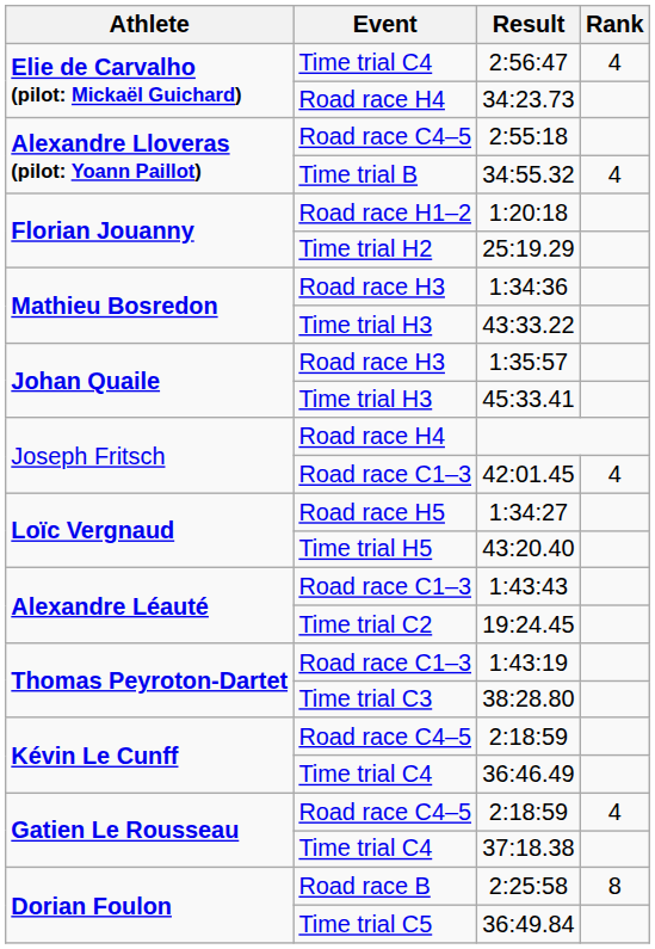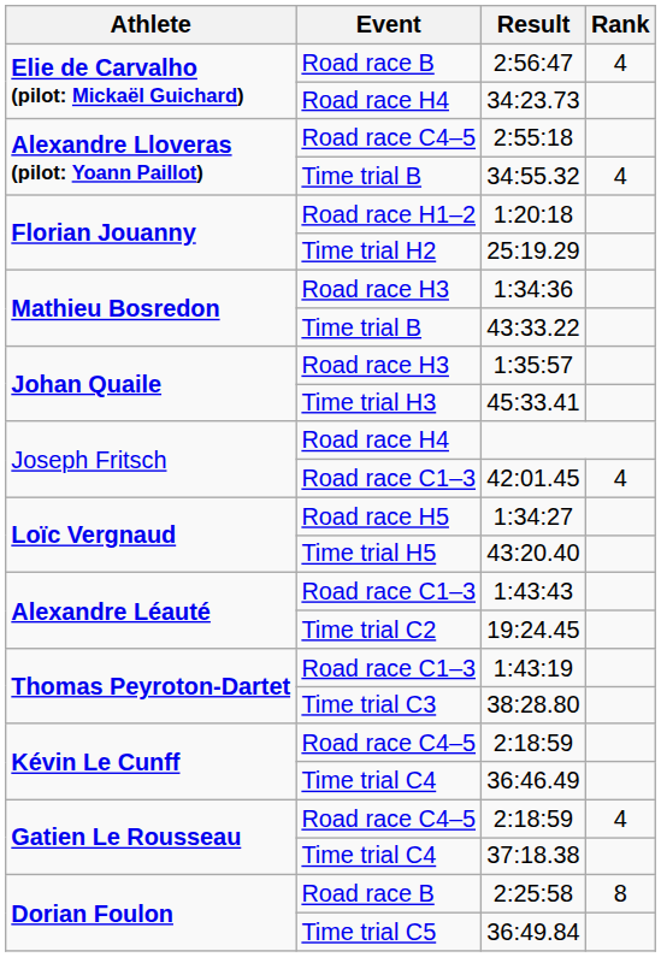2:56:47 | Event: Time trial C4 -> Road race B
43:33.22 | Event: Time trial H3 -> Time trial B
